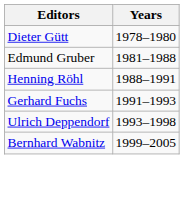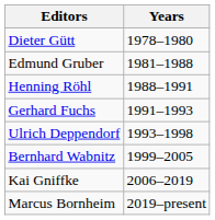+ row: Kai Gniffke | 2006–2019
+ row: Marcus Bornheim | 2019–present
